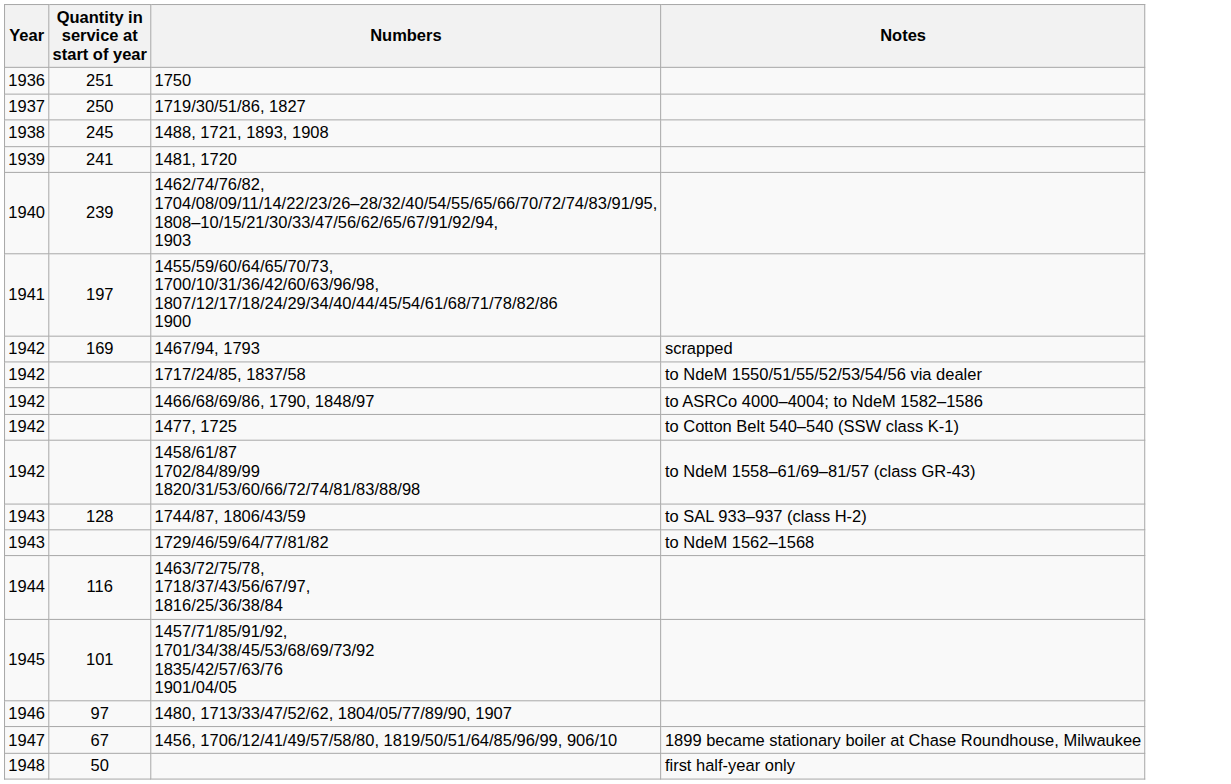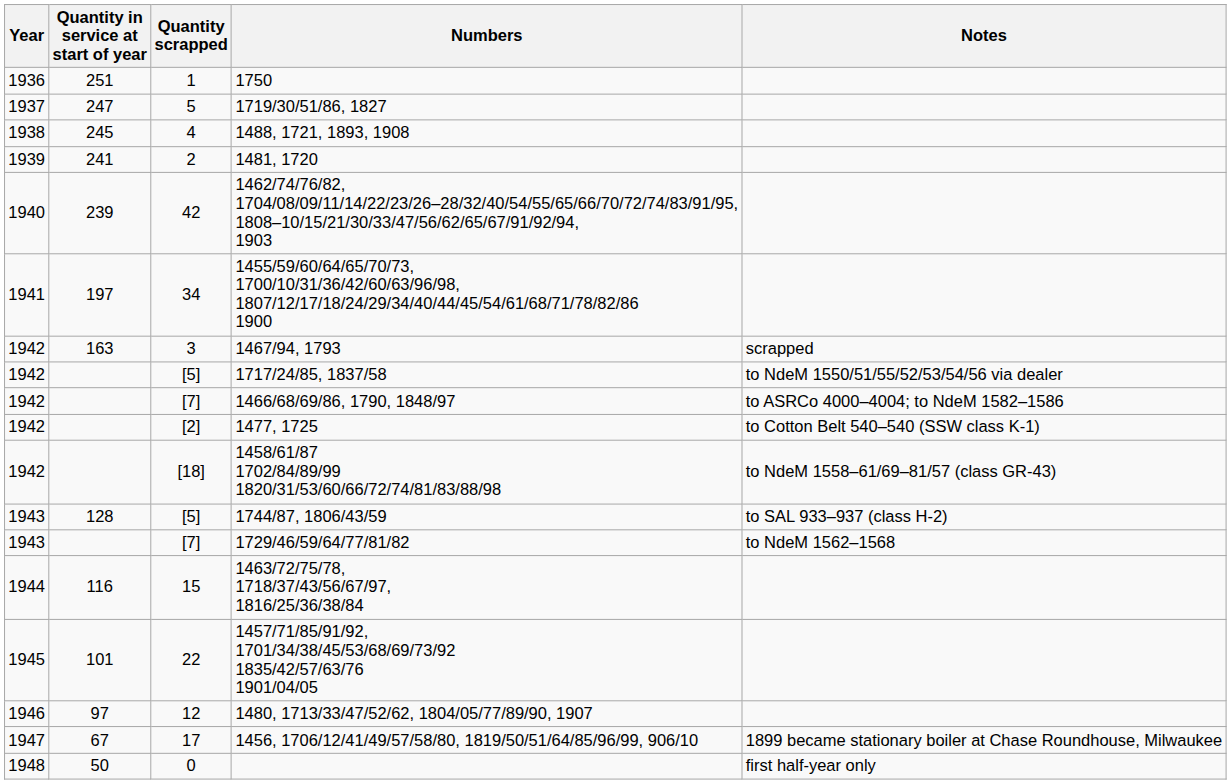+ column: Quantity scrapped | 1 | 5 | 4 | 2 | 42 | 34 | 3 | [5] | [7] | [2] | [18] | [5] | [7] | 15 | 22 | 12 | 17 | 0
1719/30/51/86, 1827 | Quantity in service at start of year: 250 -> 247
1467/94, 1793 | Quantity in service at start of year: 169 -> 163
